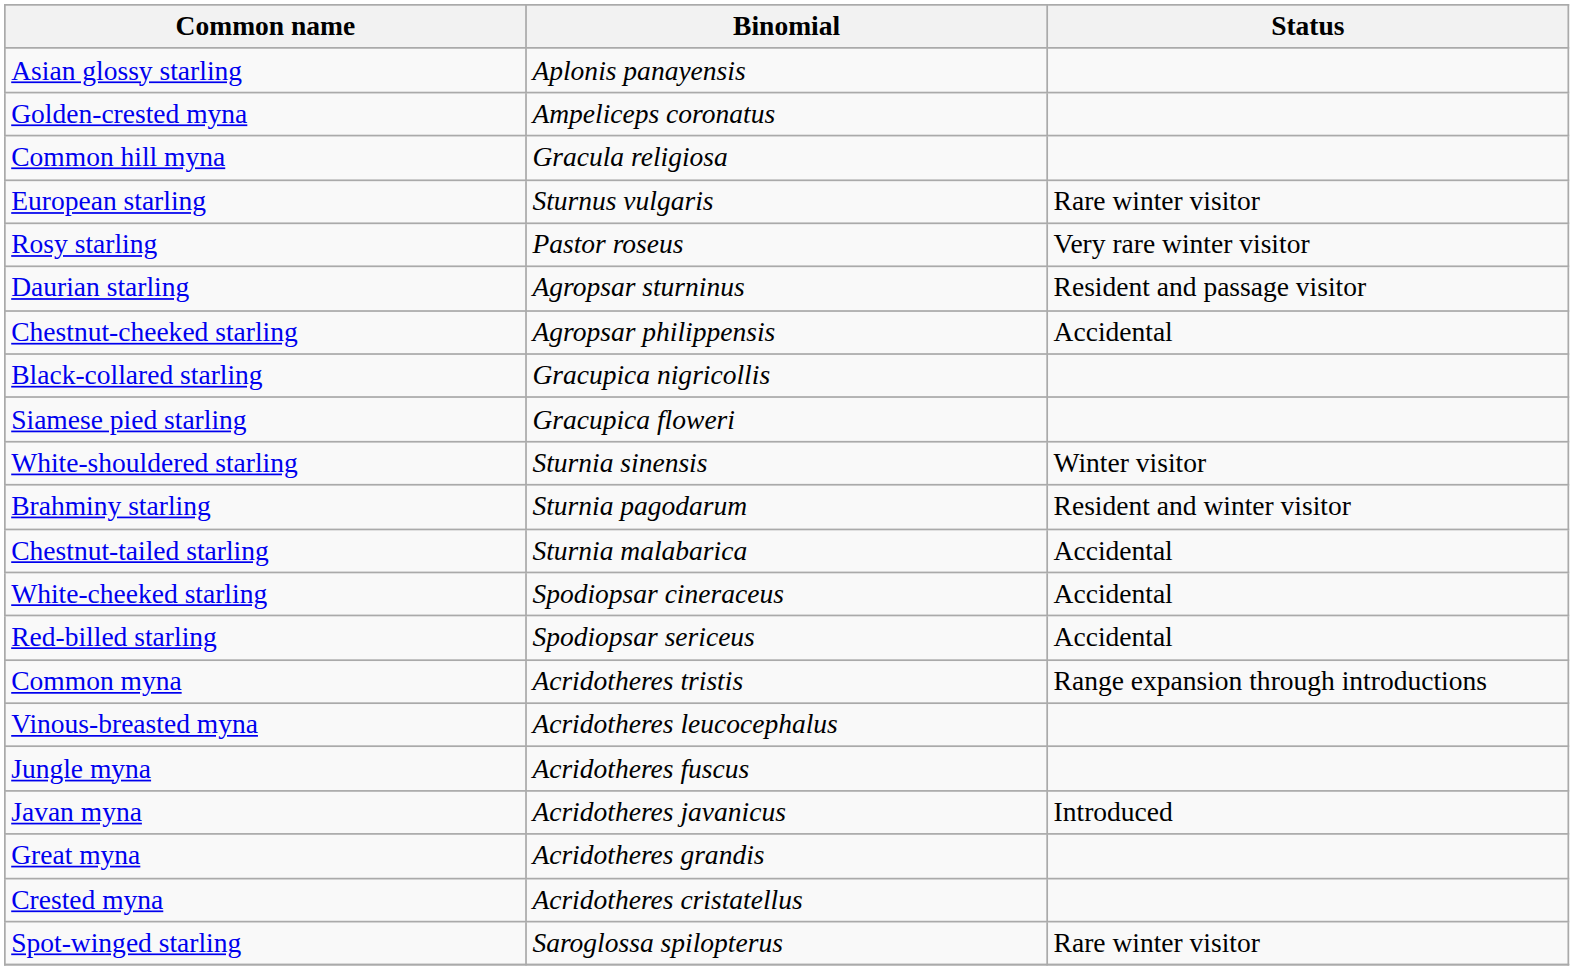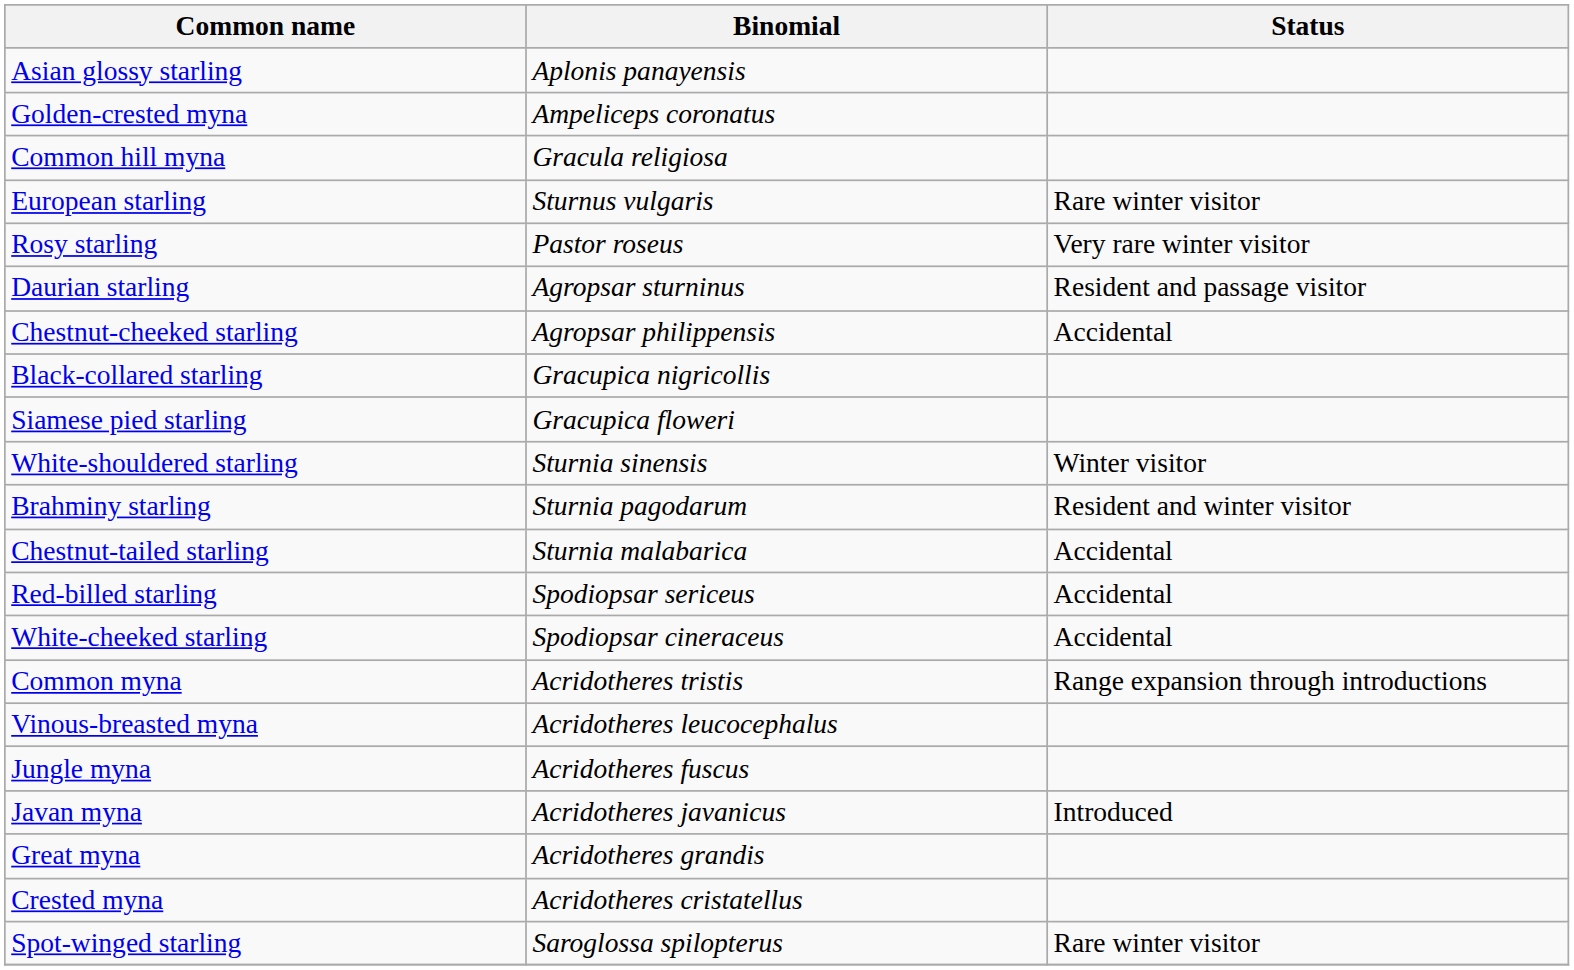rows swapped: Red-billed starling <-> White-cheeked starling
